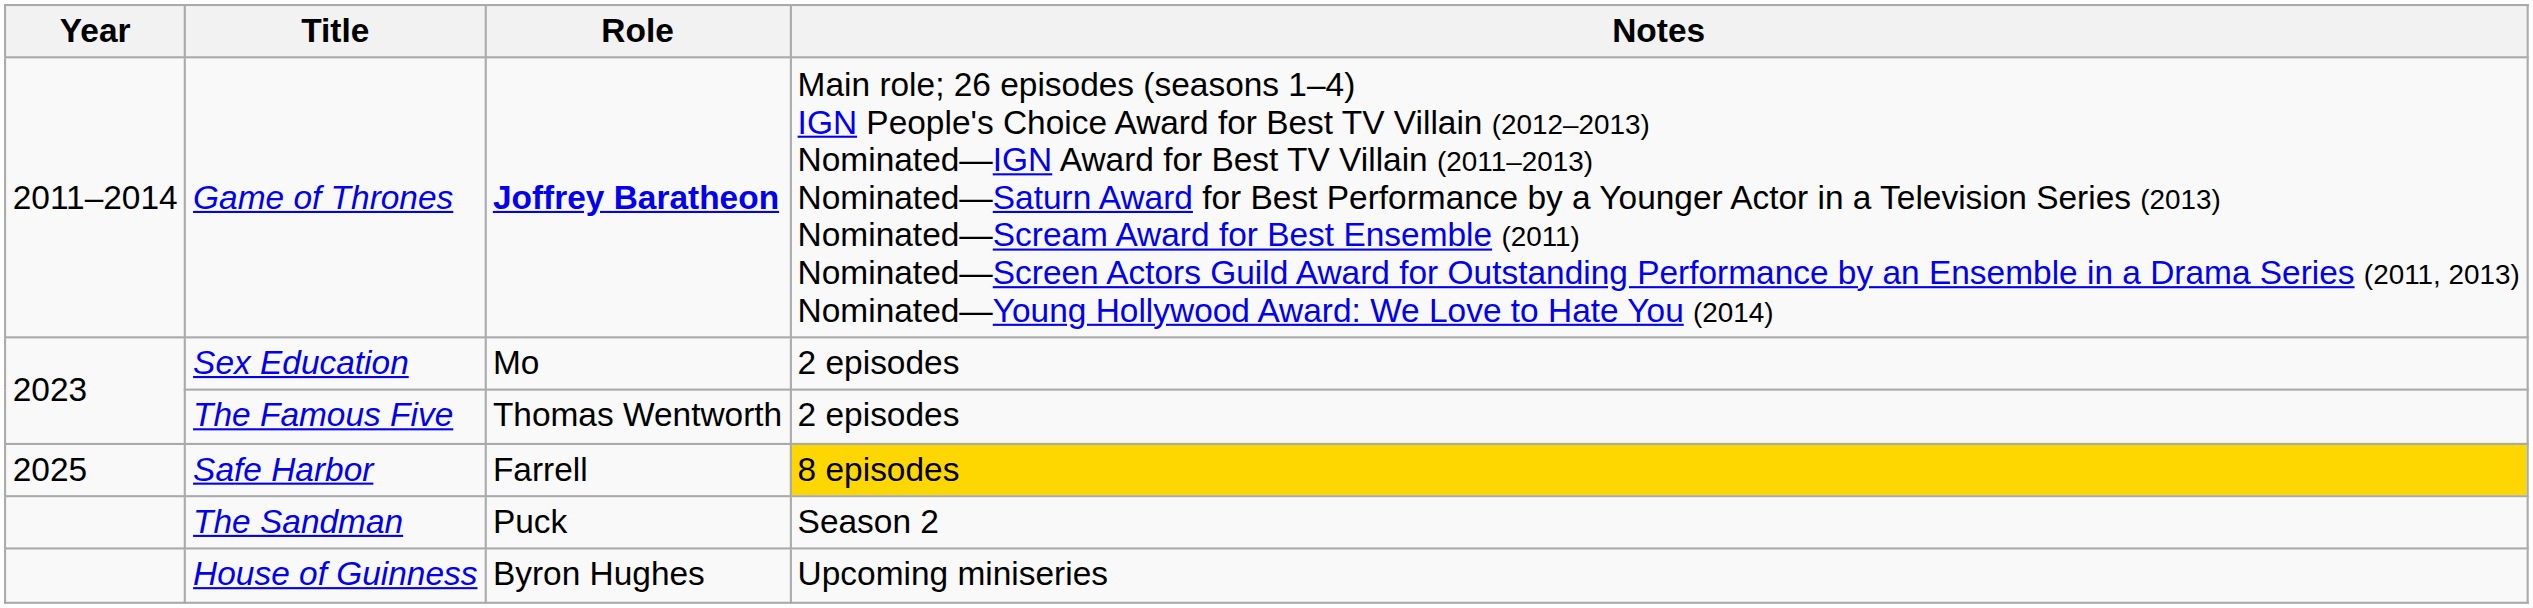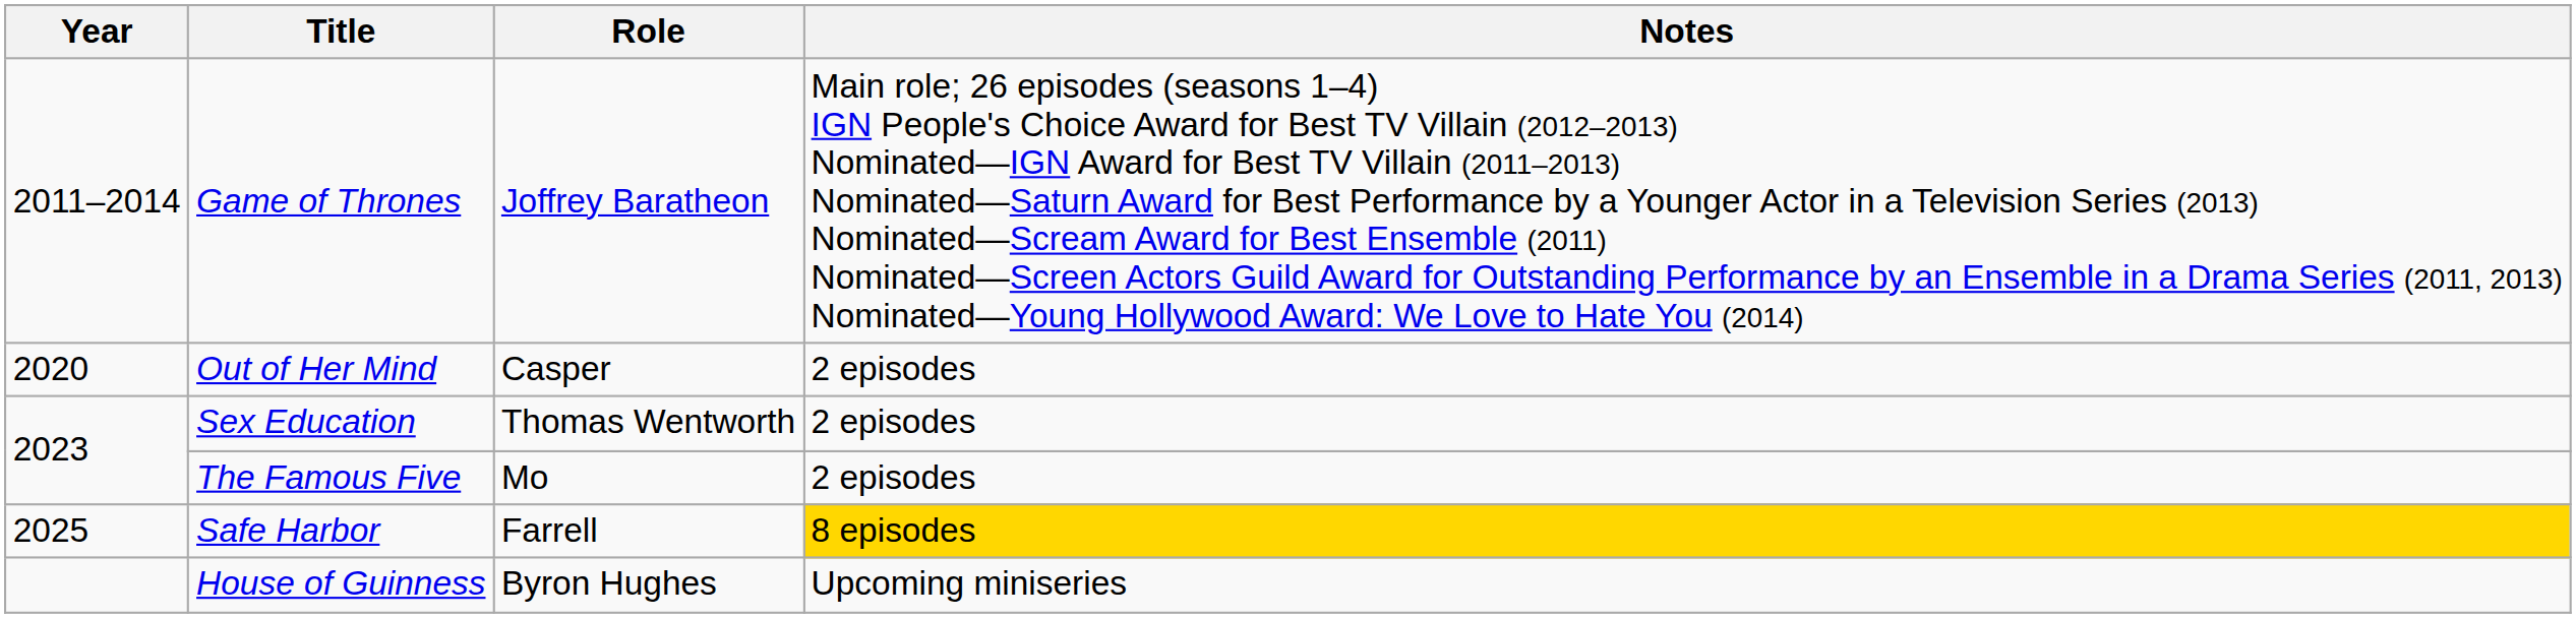Game of Thrones | Role: bold -> normal
+ row: 2020 | Out of Her Mind | Casper | 2 episodes
Sex Education | Role: Mo -> Thomas Wentworth
The Famous Five | Role: Thomas Wentworth -> Mo
- row: The Sandman | Puck | Season 2
